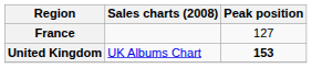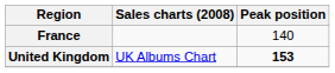France | Peak position: 127 -> 140
